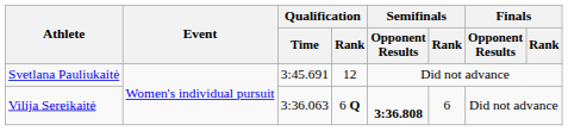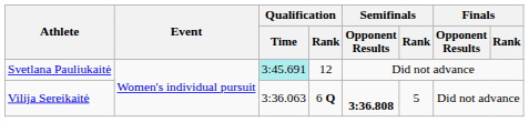Svetlana Pauliukaitė | Qualification / Time: no background -> paleturquoise background
Vilija Sereikaitė | Semifinals / Rank: 6 -> 5
